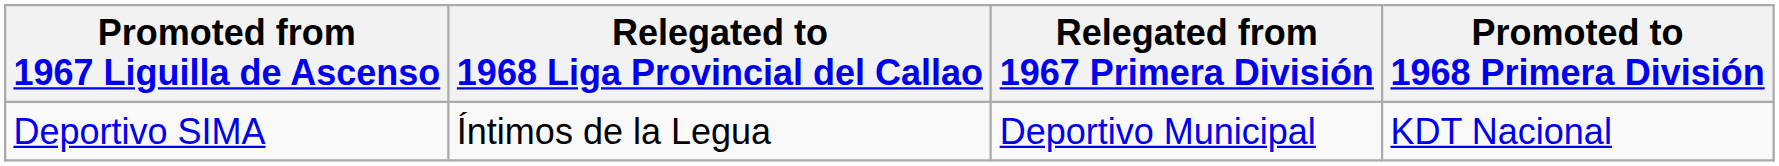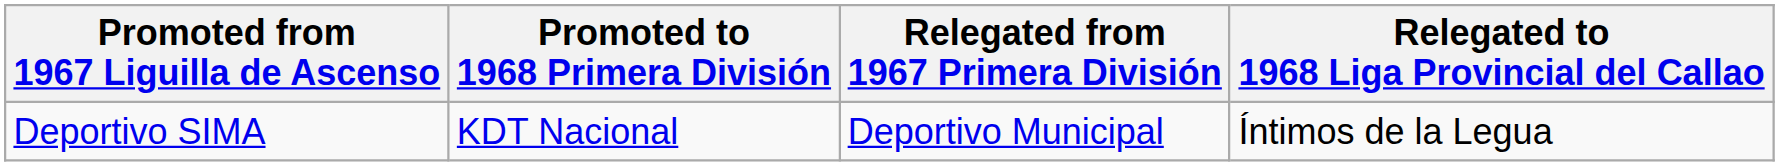columns swapped: Promoted to 1968 Primera División <-> Relegated to 1968 Liga Provincial del Callao
